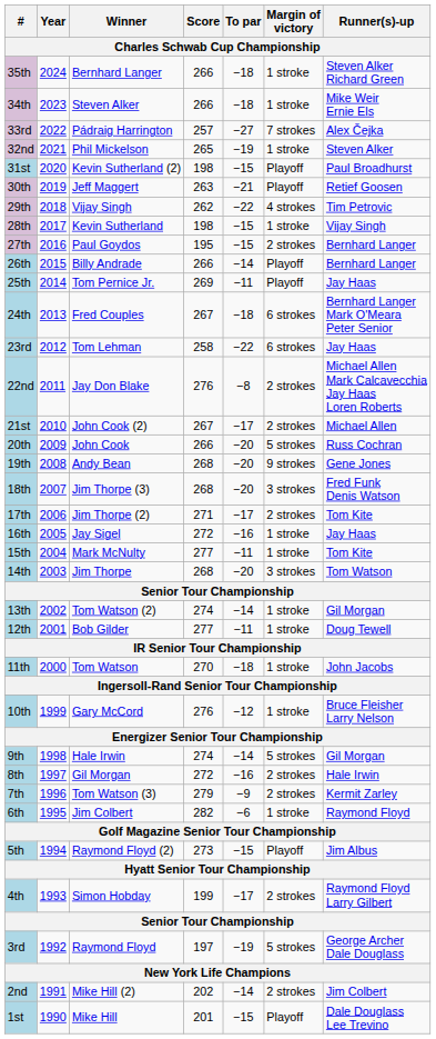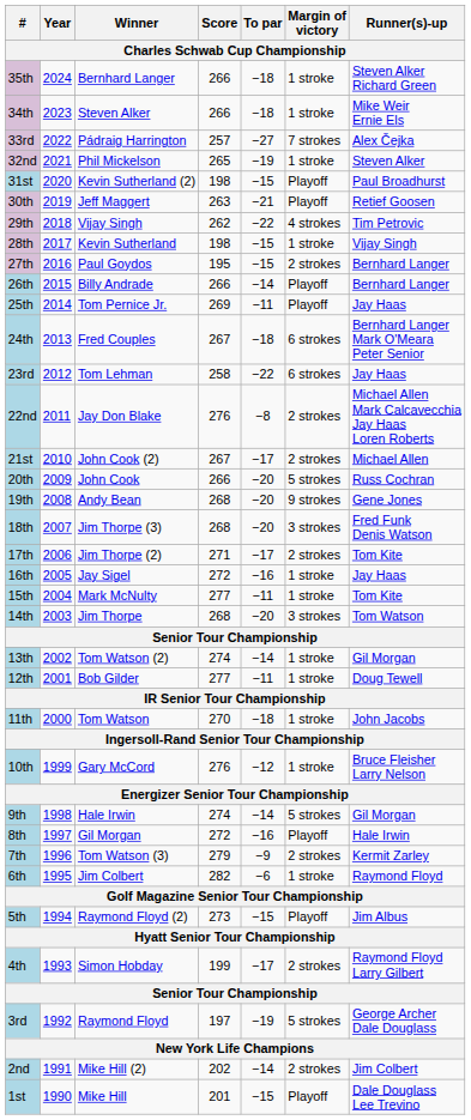8th | Margin of victory: 2 strokes -> Playoff
